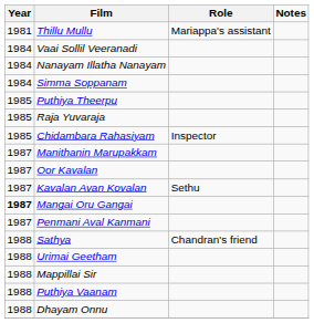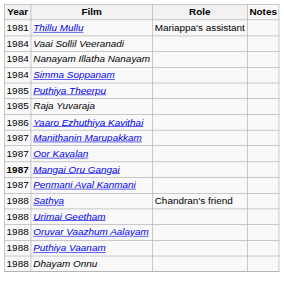- row: 1985 | Chidambara Rahasiyam | Inspector
+ row: 1986 | Yaaro Ezhuthiya Kavithai
- row: 1987 | Kavalan Avan Kovalan | Sethu
- row: 1988 | Mappillai Sir
+ row: 1988 | Oruvar Vaazhum Aalayam
